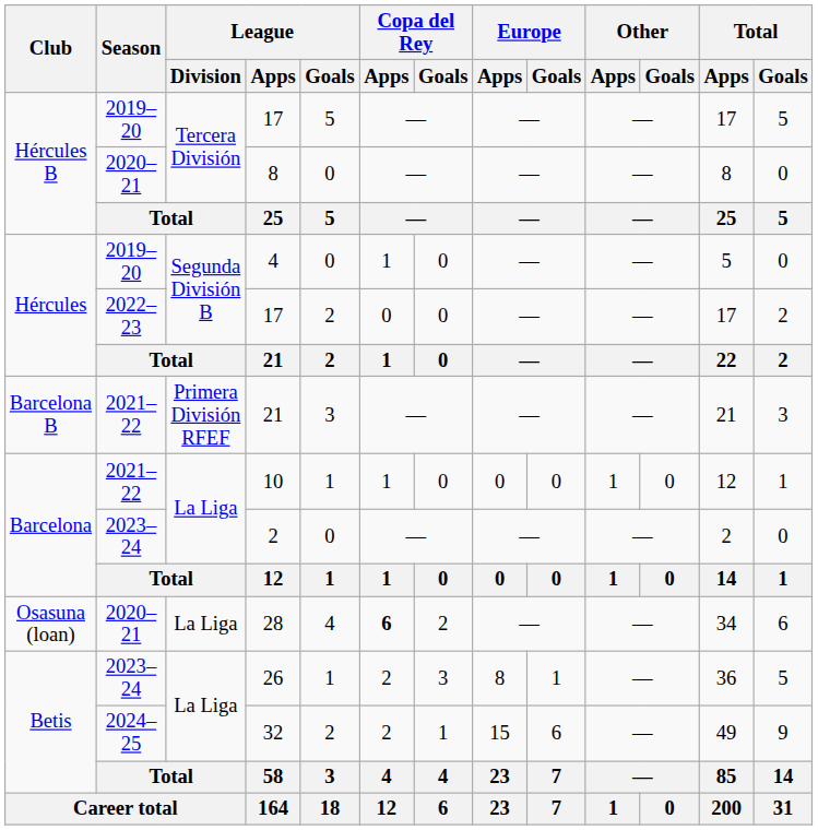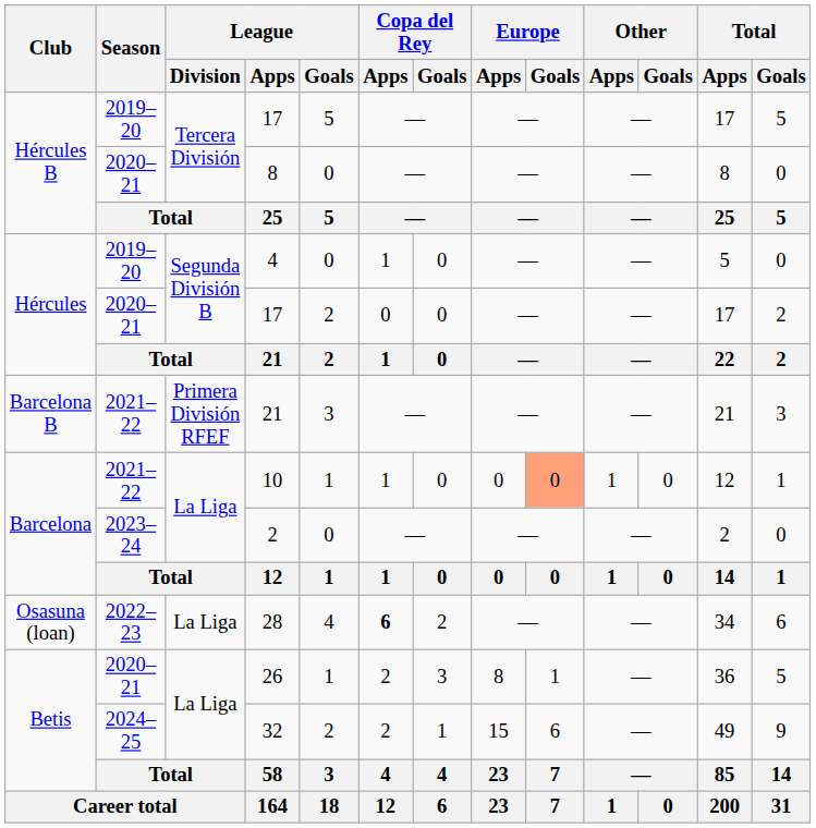Hércules / 17 | Season: 2022–23 -> 2020–21
10 | Europe / Goals: no background -> lightsalmon background
28 | Season: 2020–21 -> 2022–23
26 | Season: 2023–24 -> 2020–21
